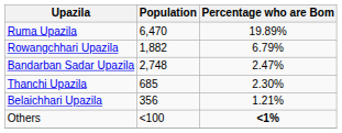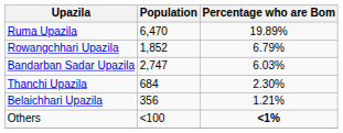Rowangchhari Upazila | Population: 1,882 -> 1,852
Bandarban Sadar Upazila | Population: 2,748 -> 2,747
Bandarban Sadar Upazila | Percentage who are Bom: 2.47% -> 6.03%
Thanchi Upazila | Population: 685 -> 684
